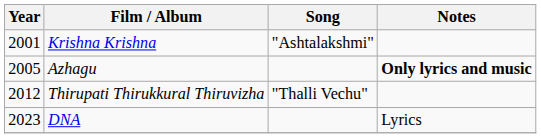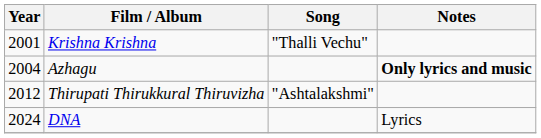Krishna Krishna | Song: "Ashtalakshmi" -> "Thalli Vechu"
Azhagu | Year: 2005 -> 2004
Thirupati Thirukkural Thiruvizha | Song: "Thalli Vechu" -> "Ashtalakshmi"
DNA | Year: 2023 -> 2024
